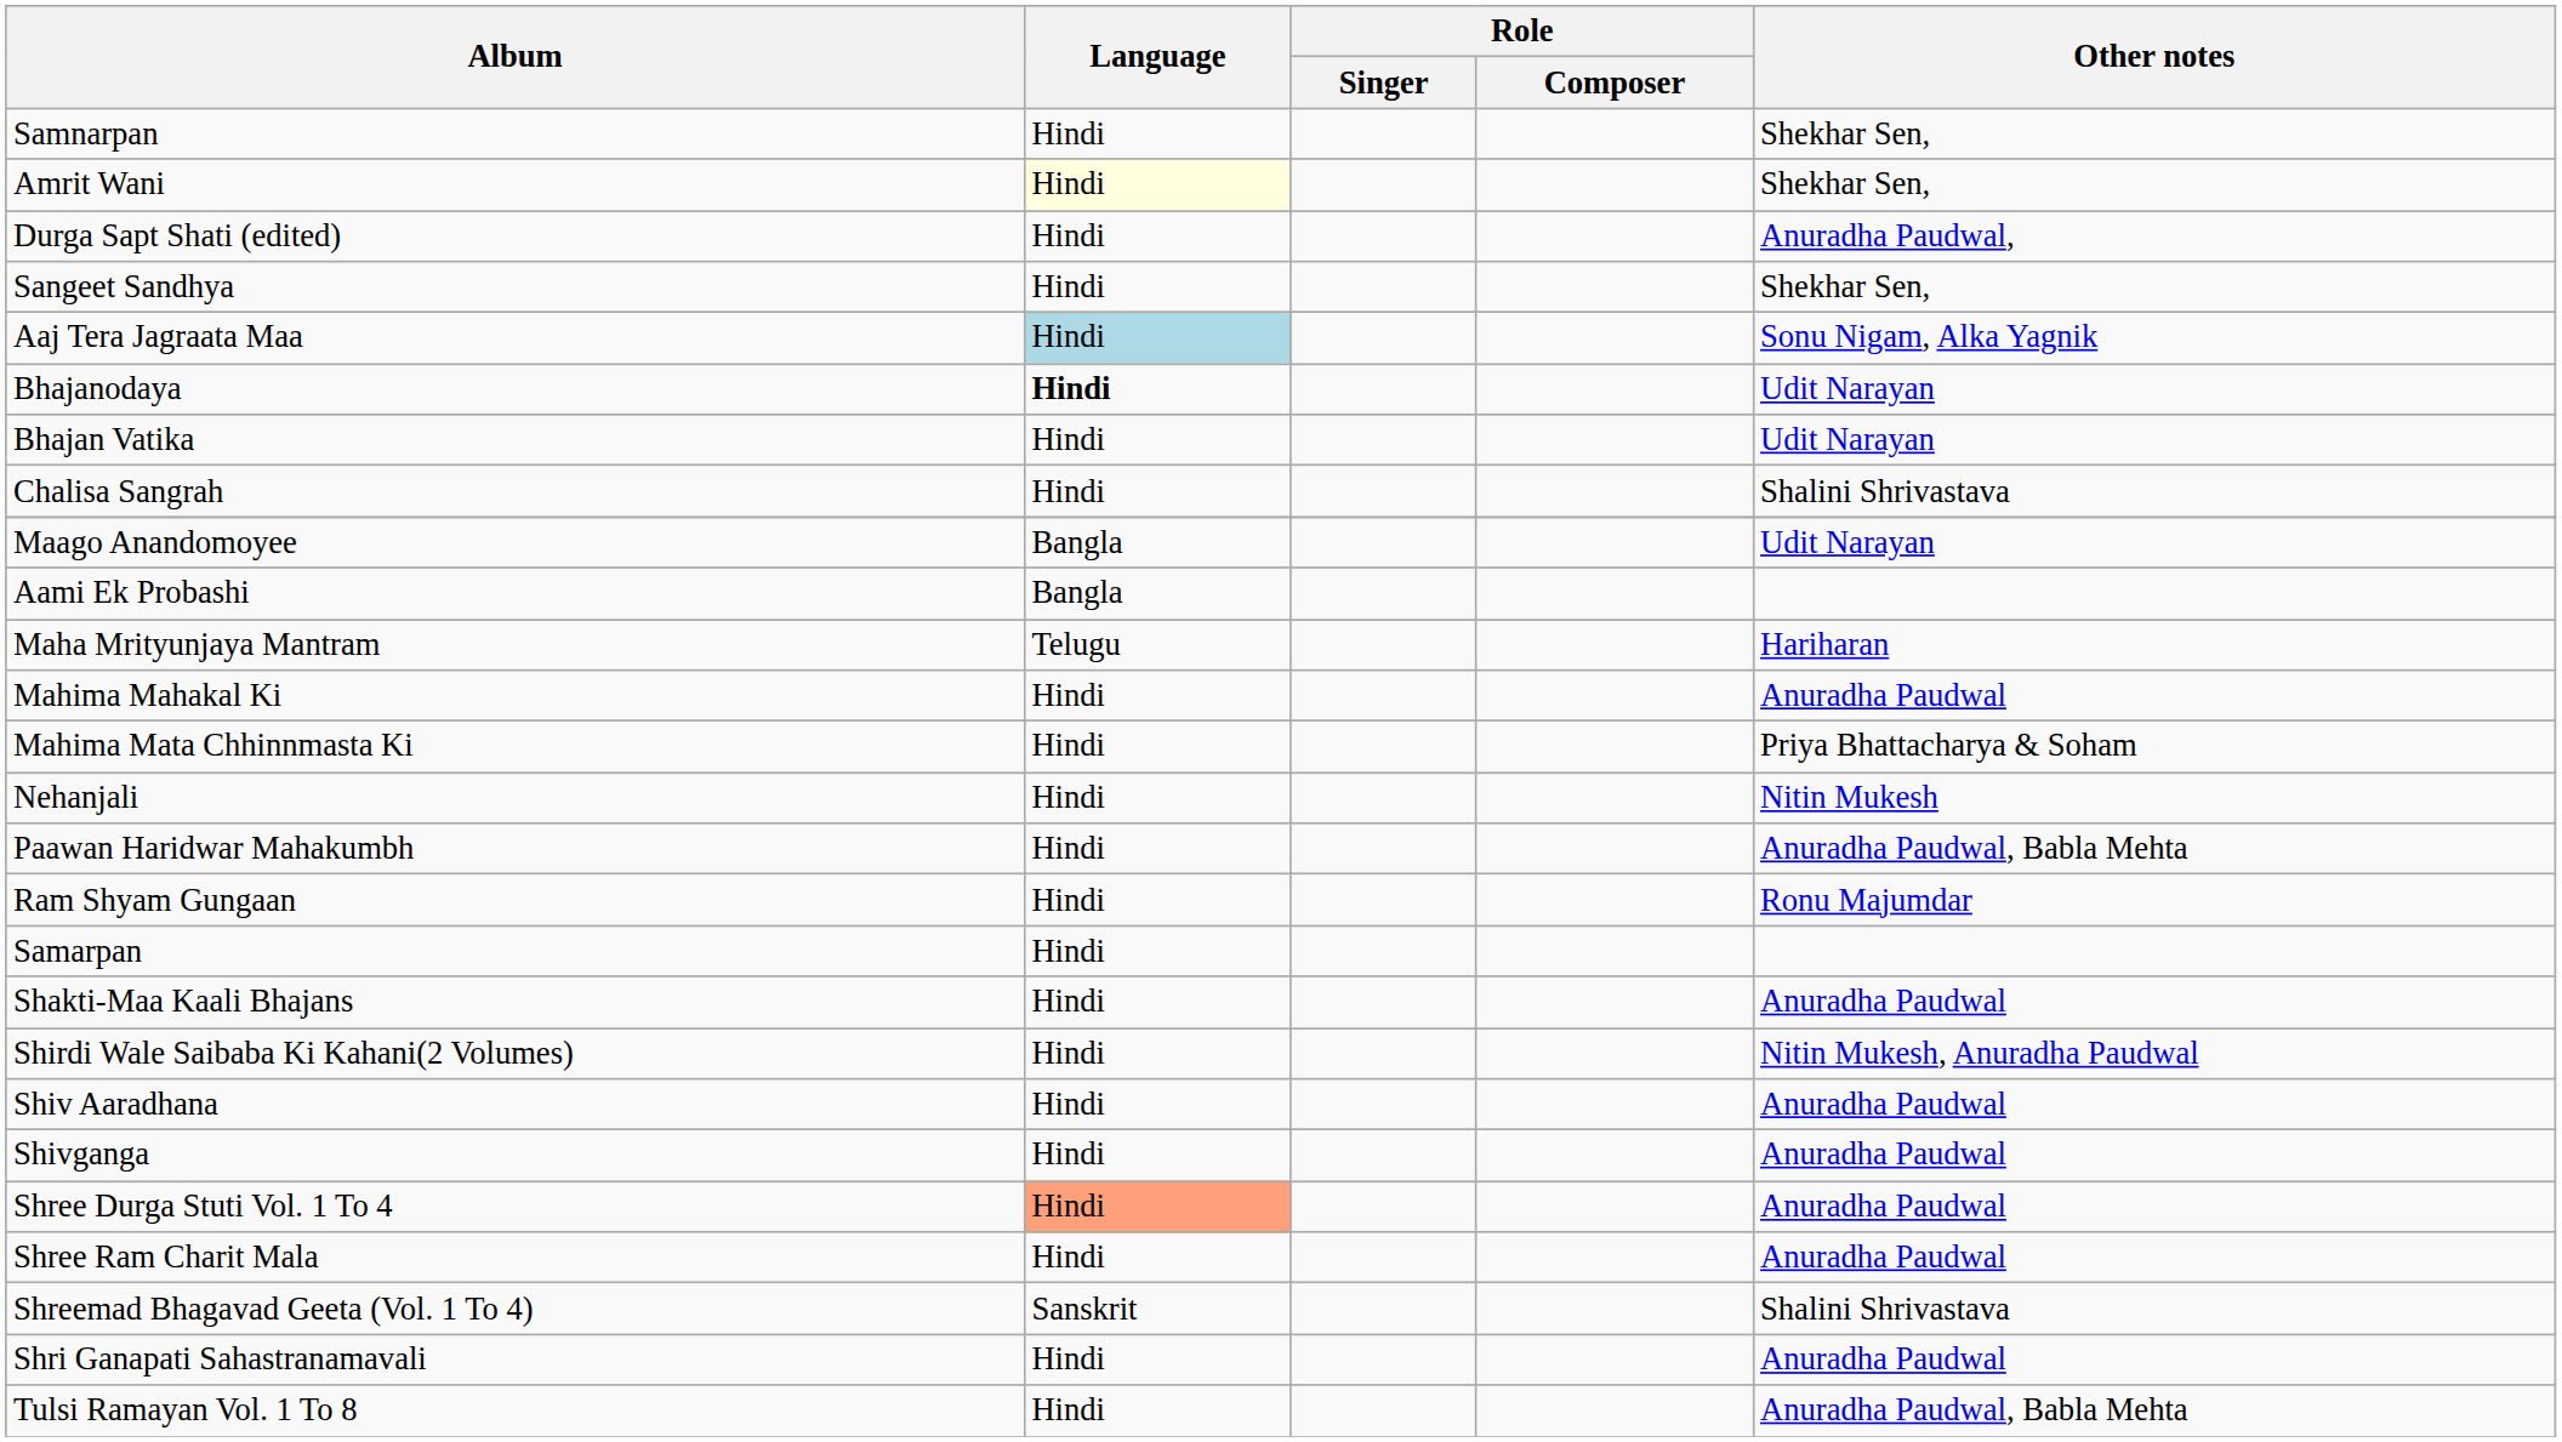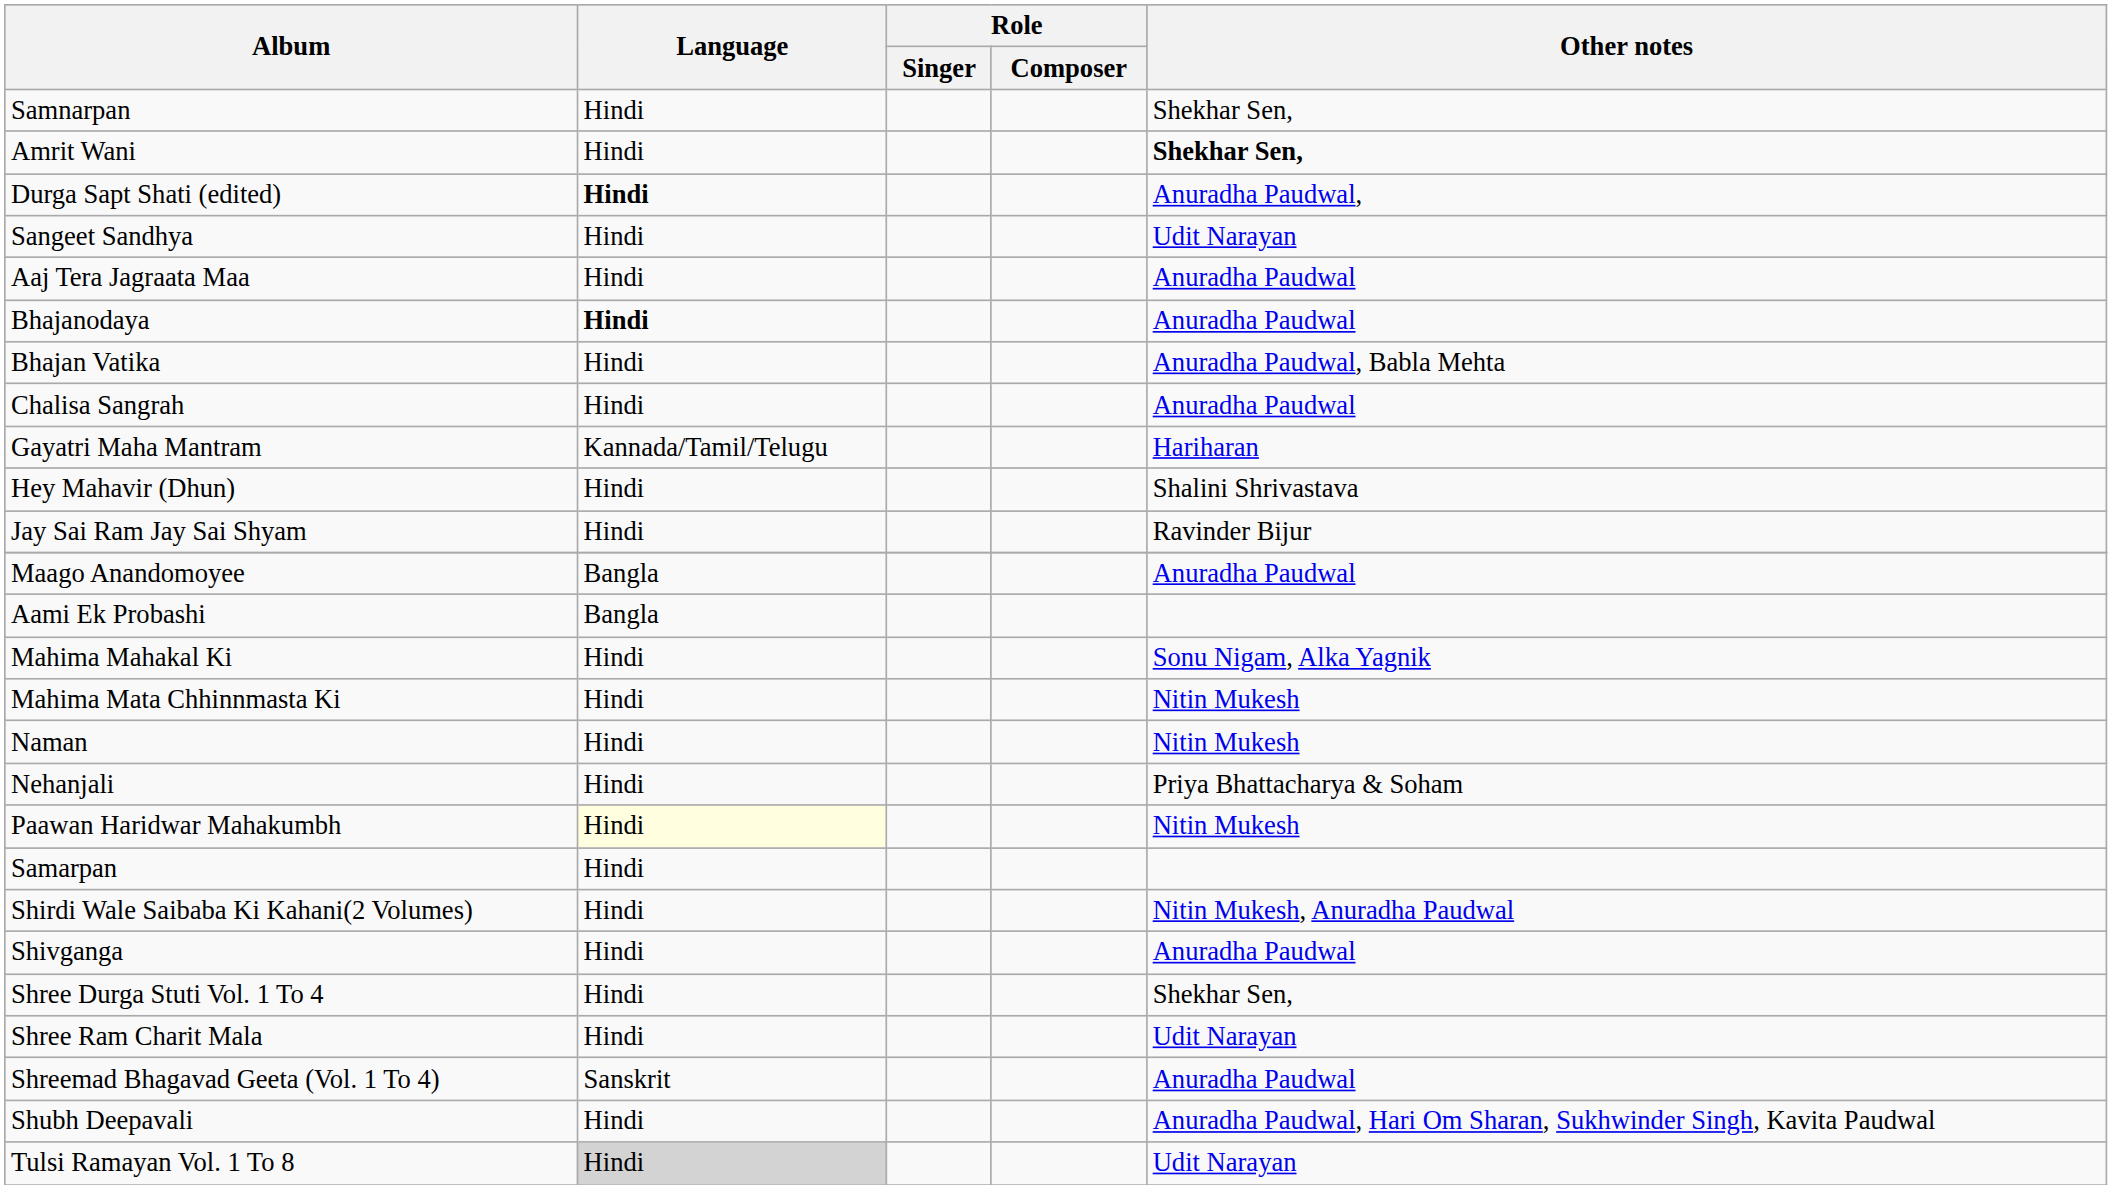Amrit Wani | Language: lightyellow background -> no background
Amrit Wani | Other notes: normal -> bold
Durga Sapt Shati (edited) | Language: normal -> bold
Sangeet Sandhya | Other notes: Shekhar Sen, -> Udit Narayan
Aaj Tera Jagraata Maa | Language: lightblue background -> no background
Aaj Tera Jagraata Maa | Other notes: Sonu Nigam, Alka Yagnik -> Anuradha Paudwal
Bhajanodaya | Other notes: Udit Narayan -> Anuradha Paudwal
Bhajan Vatika | Other notes: Udit Narayan -> Anuradha Paudwal, Babla Mehta
Chalisa Sangrah | Other notes: Shalini Shrivastava -> Anuradha Paudwal
+ row: Gayatri Maha Mantram | Kannada/Tamil/Telugu | Hariharan
+ row: Hey Mahavir (Dhun) | Hindi | Shalini Shrivastava
+ row: Jay Sai Ram Jay Sai Shyam | Hindi | Ravinder Bijur
Maago Anandomoyee | Other notes: Udit Narayan -> Anuradha Paudwal
- row: Maha Mrityunjaya Mantram | Telugu | Hariharan
Mahima Mahakal Ki | Other notes: Anuradha Paudwal -> Sonu Nigam, Alka Yagnik
Mahima Mata Chhinnmasta Ki | Other notes: Priya Bhattacharya & Soham -> Nitin Mukesh
+ row: Naman | Hindi | Nitin Mukesh
Nehanjali | Other notes: Nitin Mukesh -> Priya Bhattacharya & Soham
Paawan Haridwar Mahakumbh | Language: no background -> lightyellow background
Paawan Haridwar Mahakumbh | Other notes: Anuradha Paudwal, Babla Mehta -> Nitin Mukesh
- row: Ram Shyam Gungaan | Hindi | Ronu Majumdar
- row: Shakti-Maa Kaali Bhajans | Hindi | Anuradha Paudwal
- row: Shiv Aaradhana | Hindi | Anuradha Paudwal
Shree Durga Stuti Vol. 1 To 4 | Language: lightsalmon background -> no background
Shree Durga Stuti Vol. 1 To 4 | Other notes: Anuradha Paudwal -> Shekhar Sen,
Shree Ram Charit Mala | Other notes: Anuradha Paudwal -> Udit Narayan
Shreemad Bhagavad Geeta (Vol. 1 To 4) | Other notes: Shalini Shrivastava -> Anuradha Paudwal
- row: Shri Ganapati Sahastranamavali | Hindi | Anuradha Paudwal
+ row: Shubh Deepavali | Hindi | Anuradha Paudwal, Hari Om Sharan, Sukhwinder Singh, Kavita Paudwal
Tulsi Ramayan Vol. 1 To 8 | Language: no background -> lightgrey background
Tulsi Ramayan Vol. 1 To 8 | Other notes: Anuradha Paudwal, Babla Mehta -> Udit Narayan
